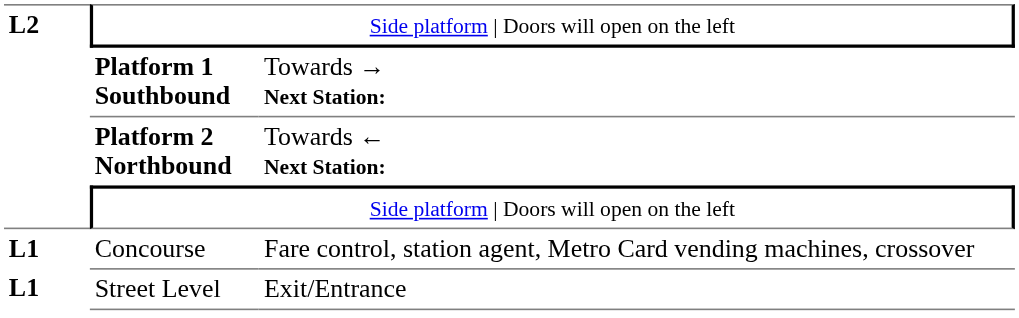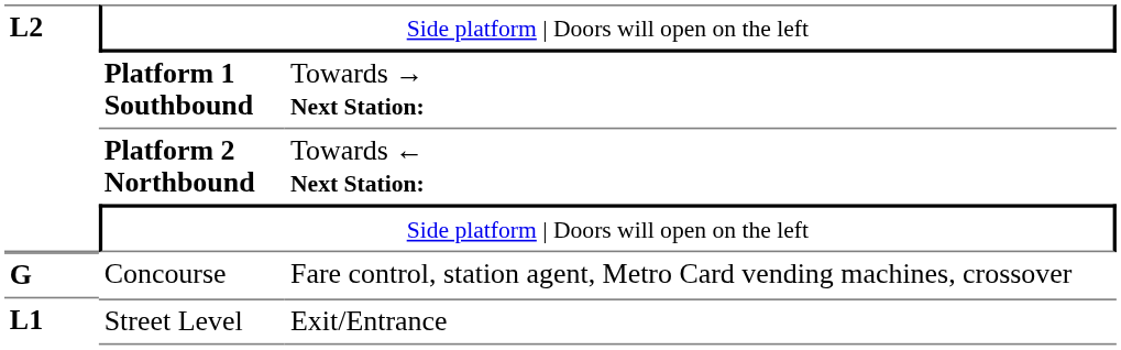Concourse | column 1: L1 -> G
